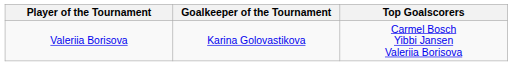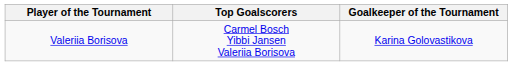columns swapped: Top Goalscorers <-> Goalkeeper of the Tournament
